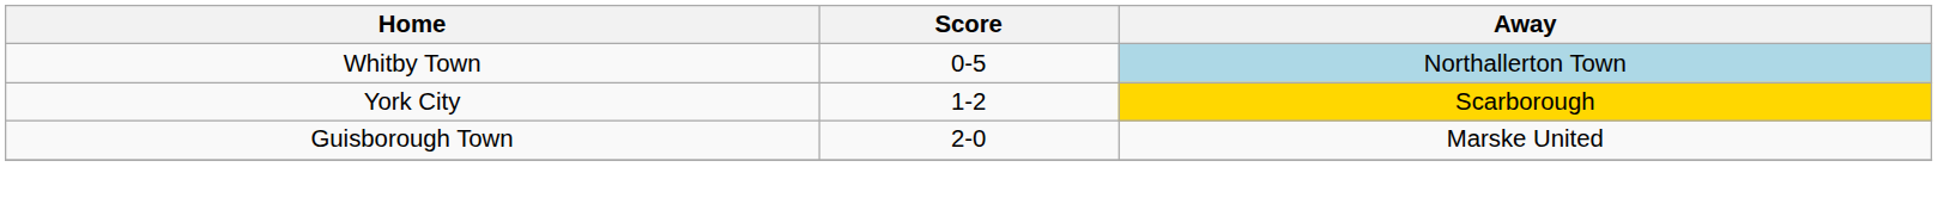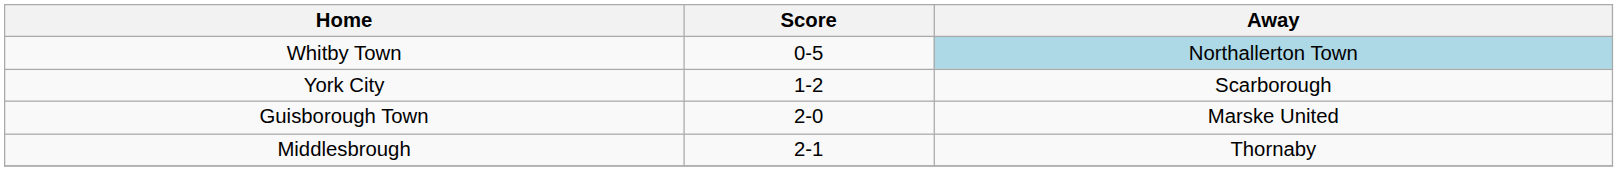York City | Away: gold background -> no background
+ row: Middlesbrough | 2-1 | Thornaby
